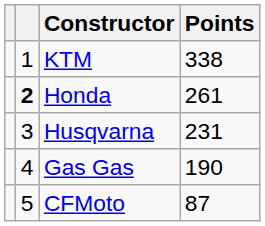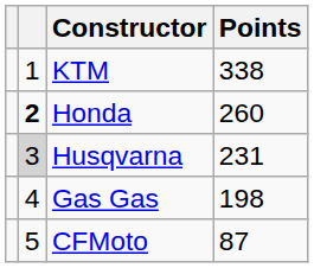Honda | Points: 261 -> 260
Husqvarna | column 2: no background -> lightgrey background
Gas Gas | Points: 190 -> 198
